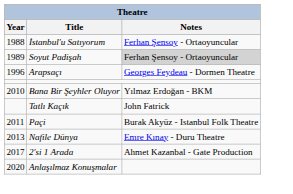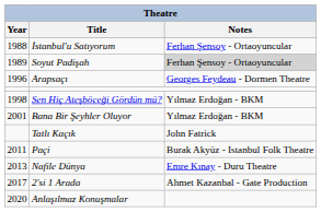+ row: 1998 | Sen Hiç Ateşböceği Gördün mü? | Yılmaz Erdoğan - BKM
Bana Bir Şeyhler Oluyor | Year: 2010 -> 2001
